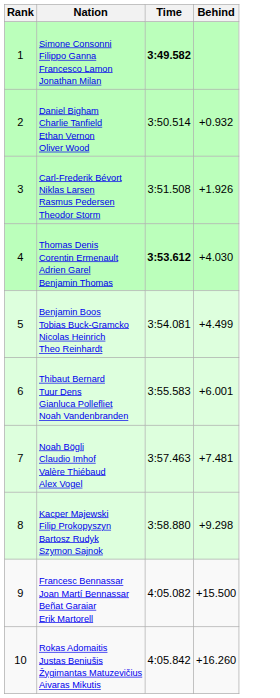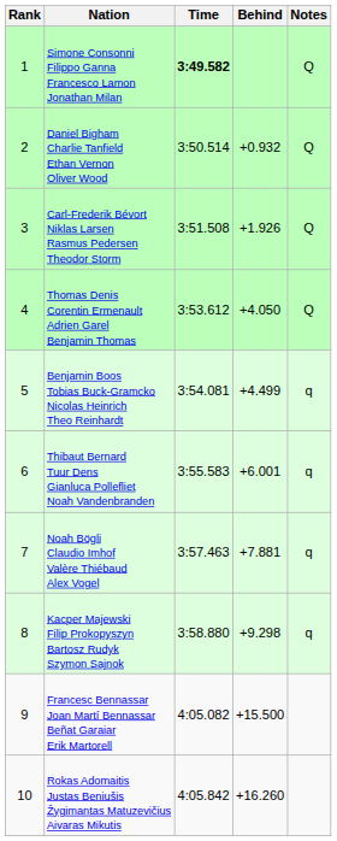+ column: Notes | Q | Q | Q | Q | q | q | q | q
Thomas Denis Corentin Ermenault Adrien Garel Benjamin Thomas | Time: bold -> normal
Thomas Denis Corentin Ermenault Adrien Garel Benjamin Thomas | Behind: +4.030 -> +4.050
Noah Bögli Claudio Imhof Valère Thiébaud Alex Vogel | Behind: +7.481 -> +7.881
